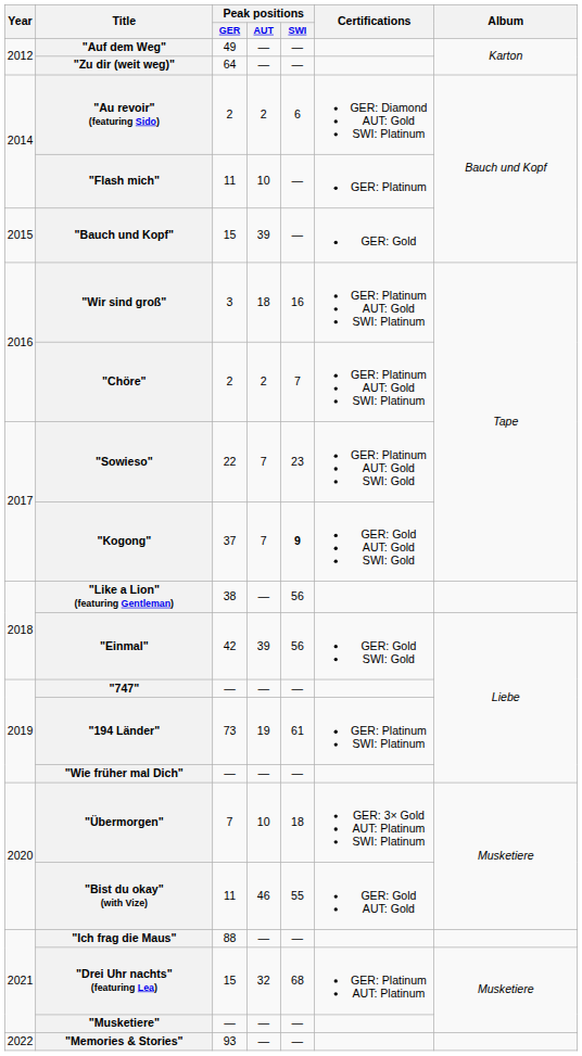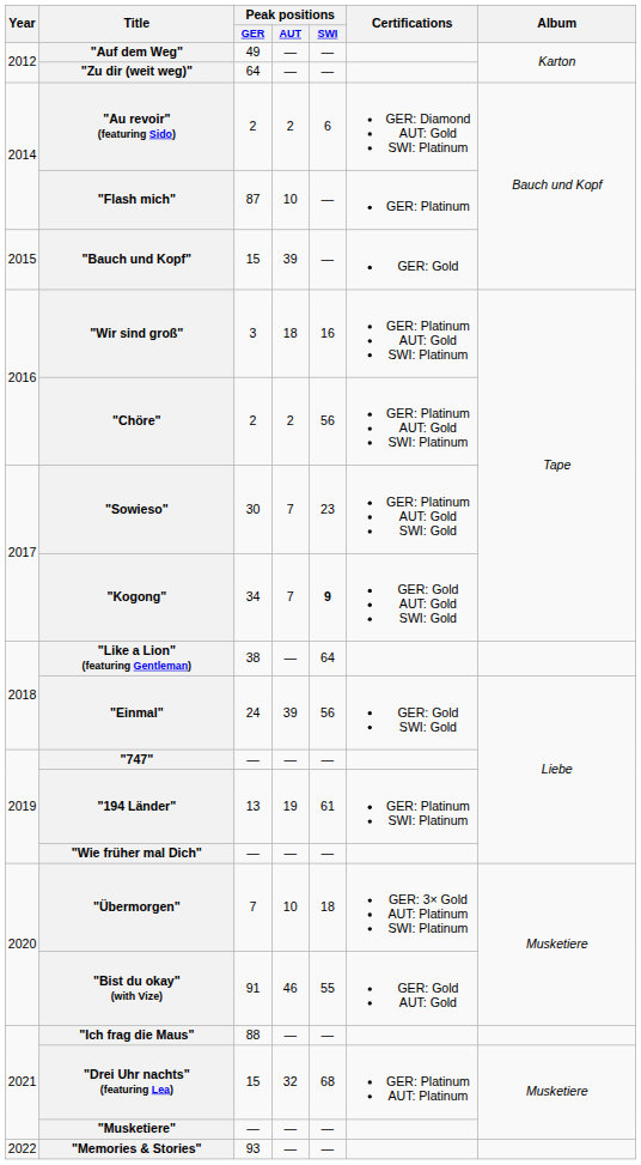"Flash mich" | Peak positions / GER: 11 -> 87
"Chöre" | Peak positions / SWI: 7 -> 56
"Sowieso" | Peak positions / GER: 22 -> 30
"Kogong" | Peak positions / GER: 37 -> 34
"Like a Lion" (featuring Gentleman) | Peak positions / SWI: 56 -> 64
"Einmal" | Peak positions / GER: 42 -> 24
"194 Länder" | Peak positions / GER: 73 -> 13
"Bist du okay" (with Vize) | Peak positions / GER: 11 -> 91
